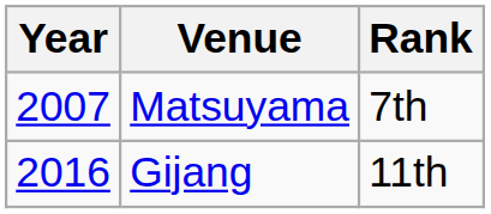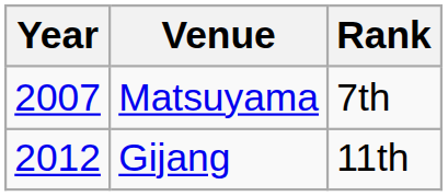Gijang | Year: 2016 -> 2012
